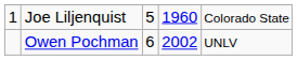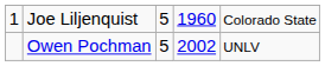Owen Pochman | column 3: 6 -> 5
